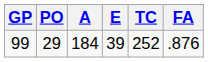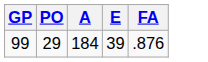- column: TC | 252
